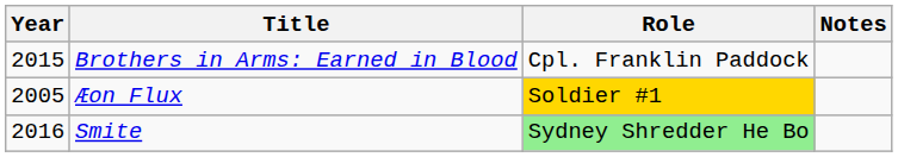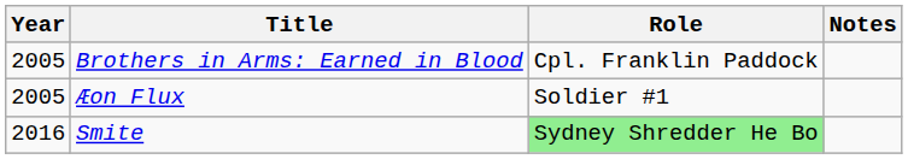Brothers in Arms: Earned in Blood | Year: 2015 -> 2005
Æon Flux | Role: gold background -> no background
